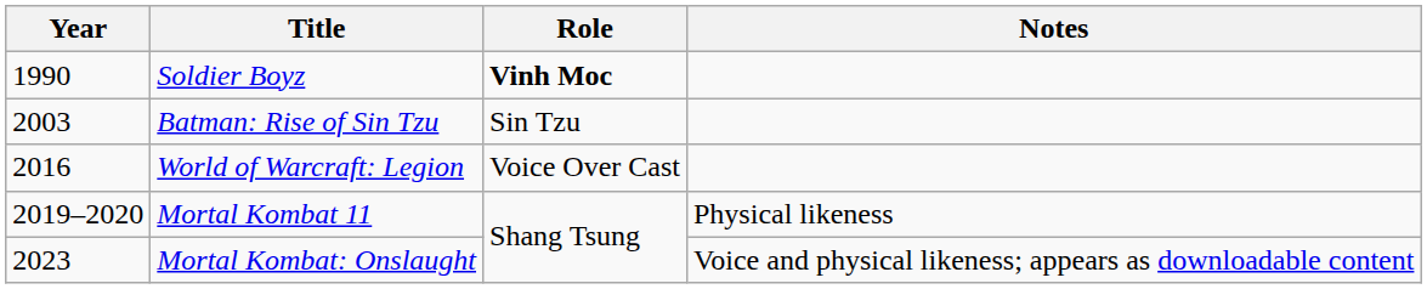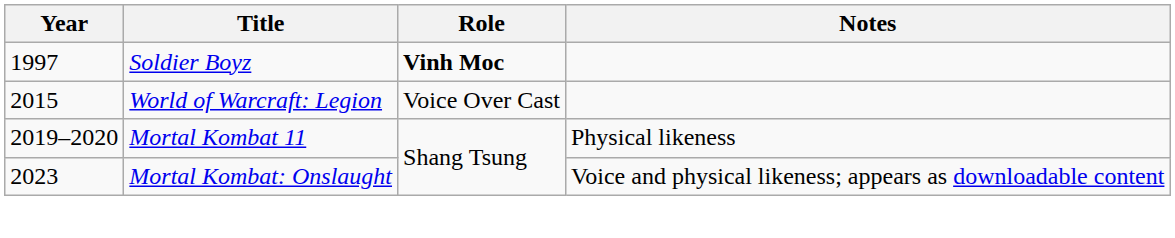Soldier Boyz | Year: 1990 -> 1997
- row: 2003 | Batman: Rise of Sin Tzu | Sin Tzu
World of Warcraft: Legion | Year: 2016 -> 2015
